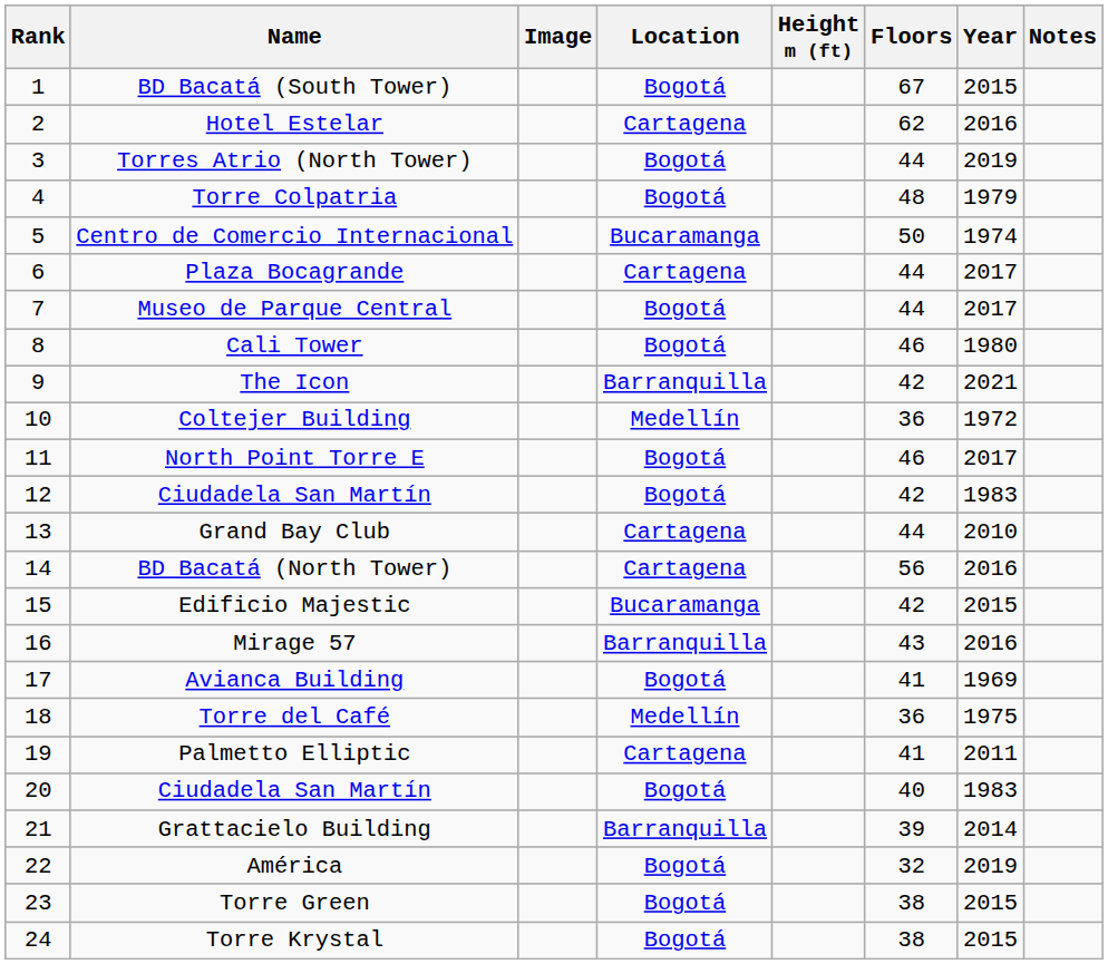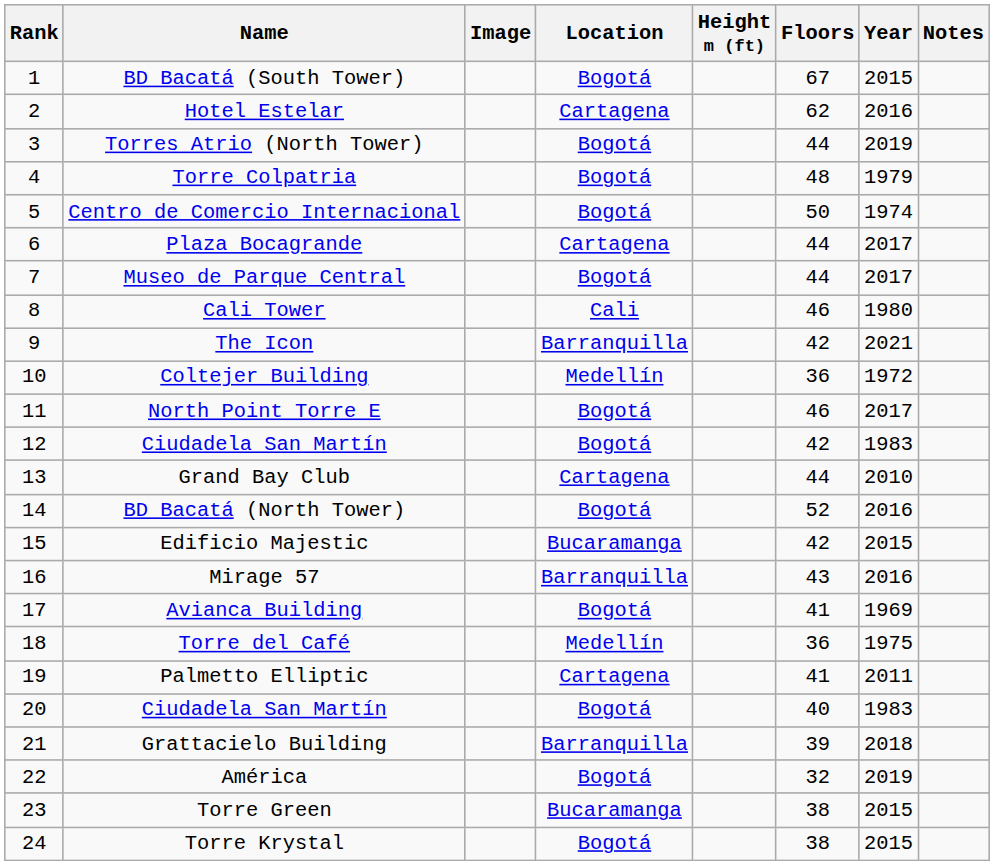Centro de Comercio Internacional | Location: Bucaramanga -> Bogotá
Cali Tower | Location: Bogotá -> Cali
BD Bacatá (North Tower) | Location: Cartagena -> Bogotá
BD Bacatá (North Tower) | Floors: 56 -> 52
Grattacielo Building | Year: 2014 -> 2018
Torre Green | Location: Bogotá -> Bucaramanga
